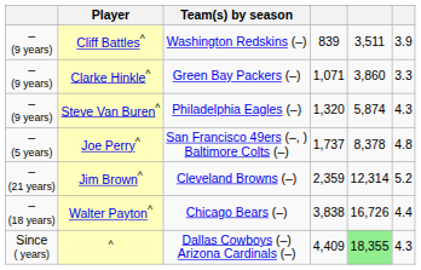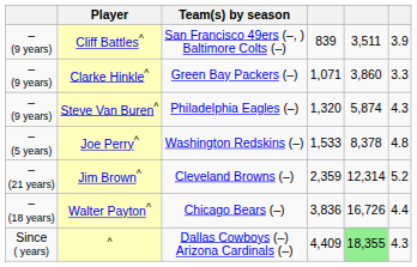Cliff Battles^ | Team(s) by season: Washington Redskins (–) -> San Francisco 49ers (–, ) Baltimore Colts (–)
Joe Perry^ | Team(s) by season: San Francisco 49ers (–, ) Baltimore Colts (–) -> Washington Redskins (–)
Joe Perry^ | column 4: 1,737 -> 1,533
Walter Payton^ | column 4: 3,838 -> 3,836
